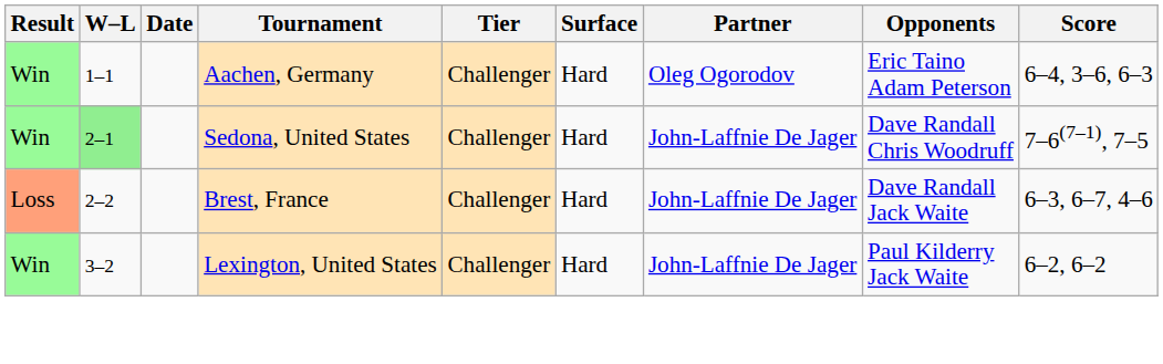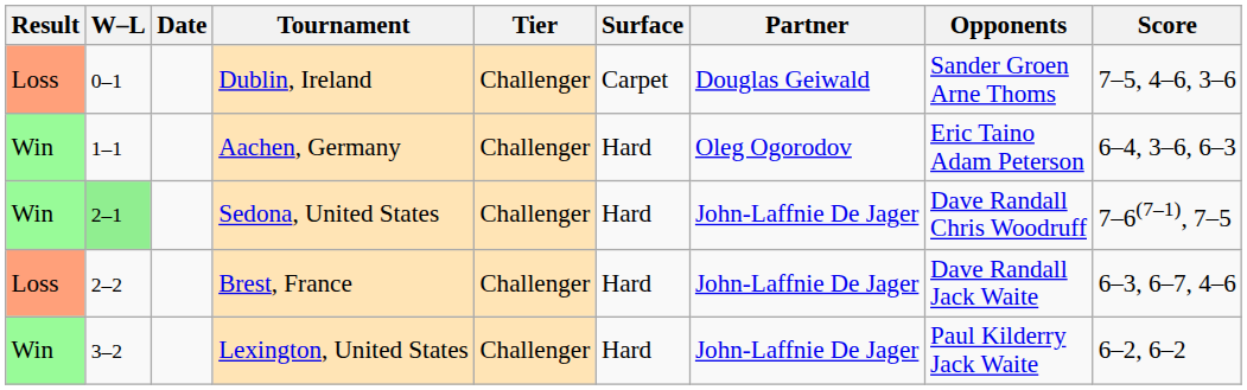+ row: Loss | 0–1 | Dublin, Ireland | Challenger | Carpet | Douglas Geiwald | Sander Groen Arne Thoms | 7–5, 4–6, 3–6
